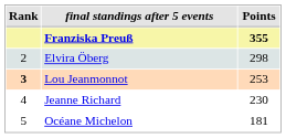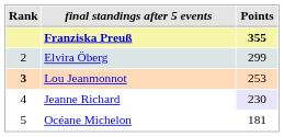Elvira Öberg | Points: 298 -> 299
Jeanne Richard | Points: no background -> lavender background
